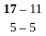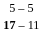rows swapped: 17 – 11 <-> 5 – 5
